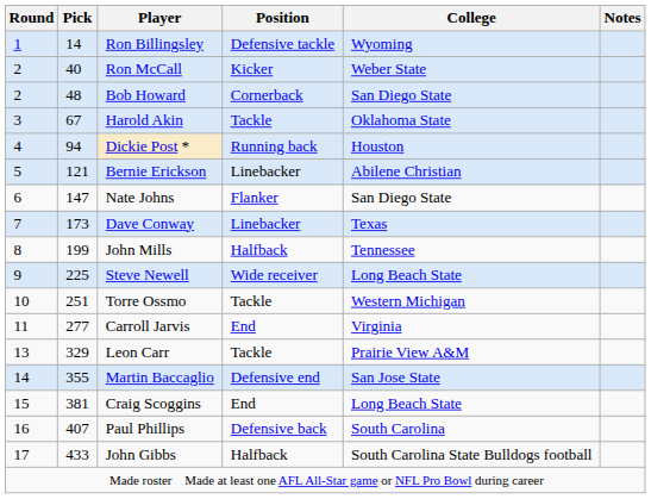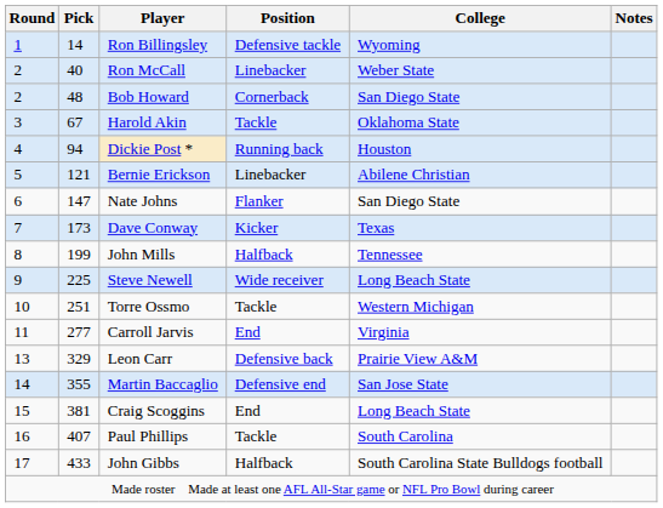Ron McCall | Position: Kicker -> Linebacker
Dave Conway | Position: Linebacker -> Kicker
Leon Carr | Position: Tackle -> Defensive back
Paul Phillips | Position: Defensive back -> Tackle
